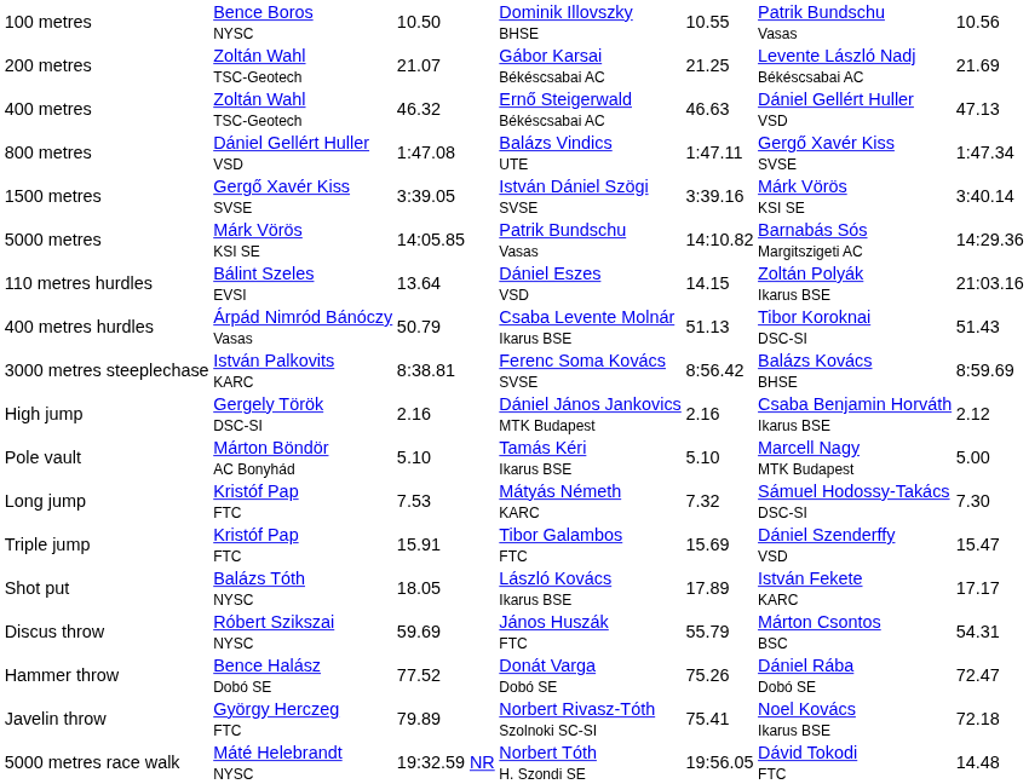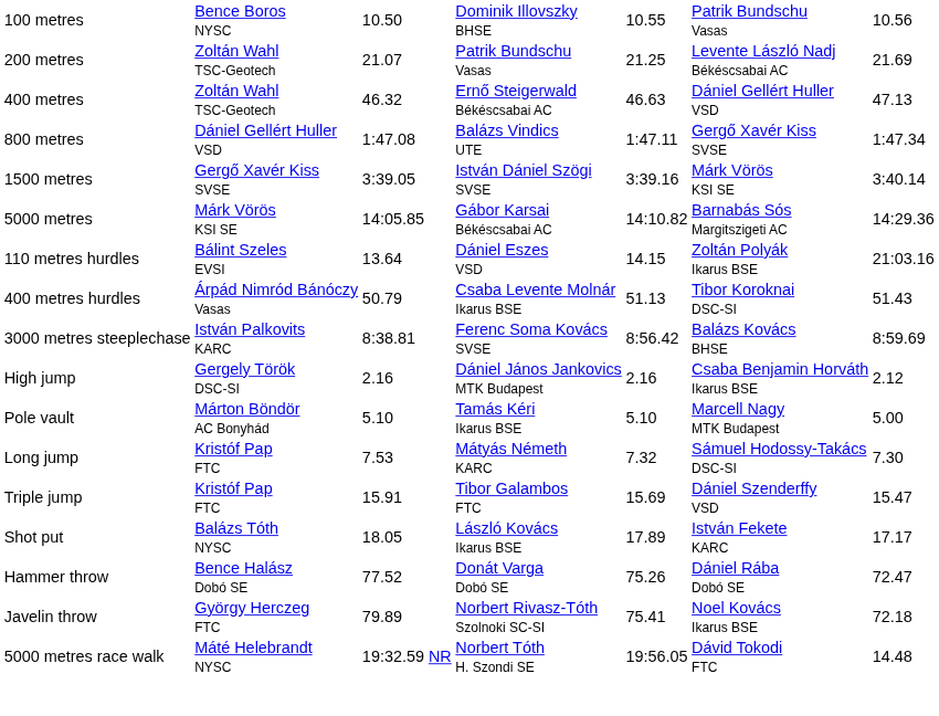200 metres | column 4: Gábor Karsai Békéscsabai AC -> Patrik Bundschu Vasas
5000 metres | column 4: Patrik Bundschu Vasas -> Gábor Karsai Békéscsabai AC
- row: Discus throw | Róbert Szikszai NYSC | 59.69 | János Huszák FTC | 55.79 | Márton Csontos BSC | 54.31
